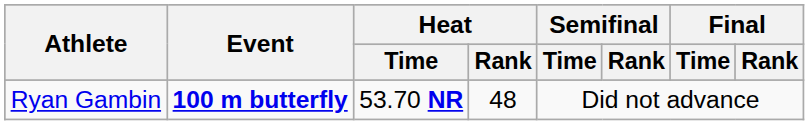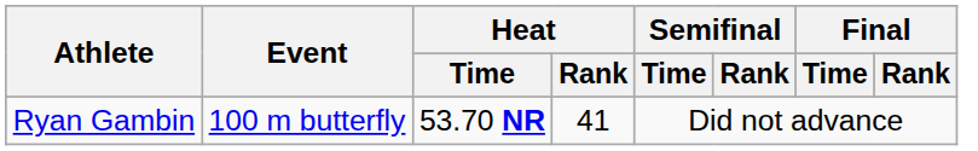Ryan Gambin | Event: bold -> normal
Ryan Gambin | Heat / Rank: 48 -> 41
